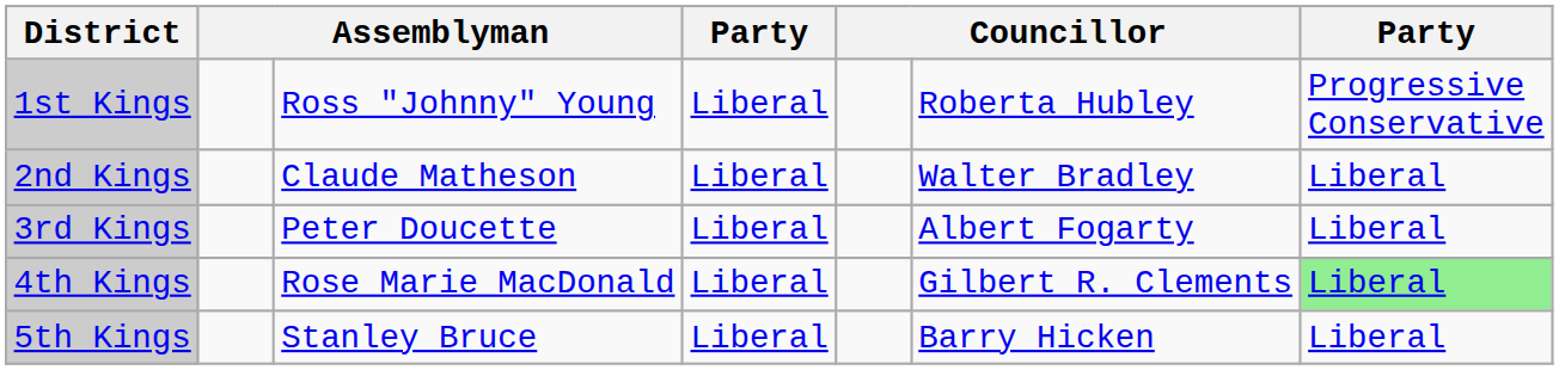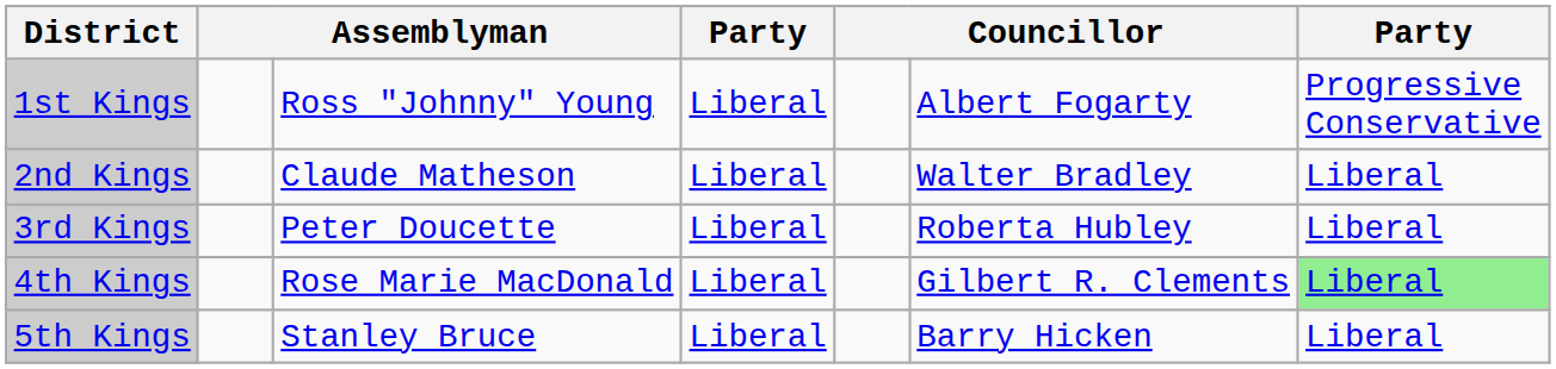1st Kings | column 6: Roberta Hubley -> Albert Fogarty
3rd Kings | column 6: Albert Fogarty -> Roberta Hubley
